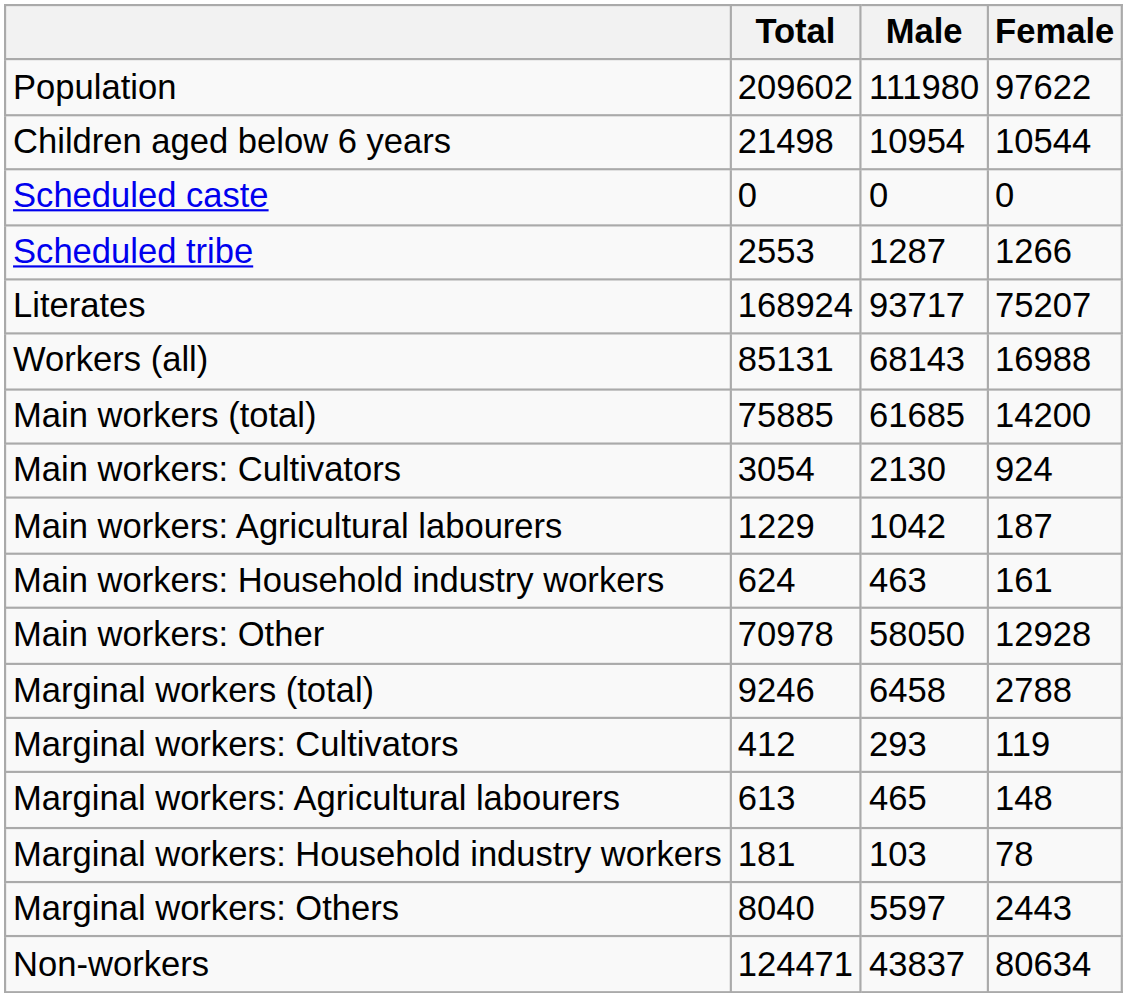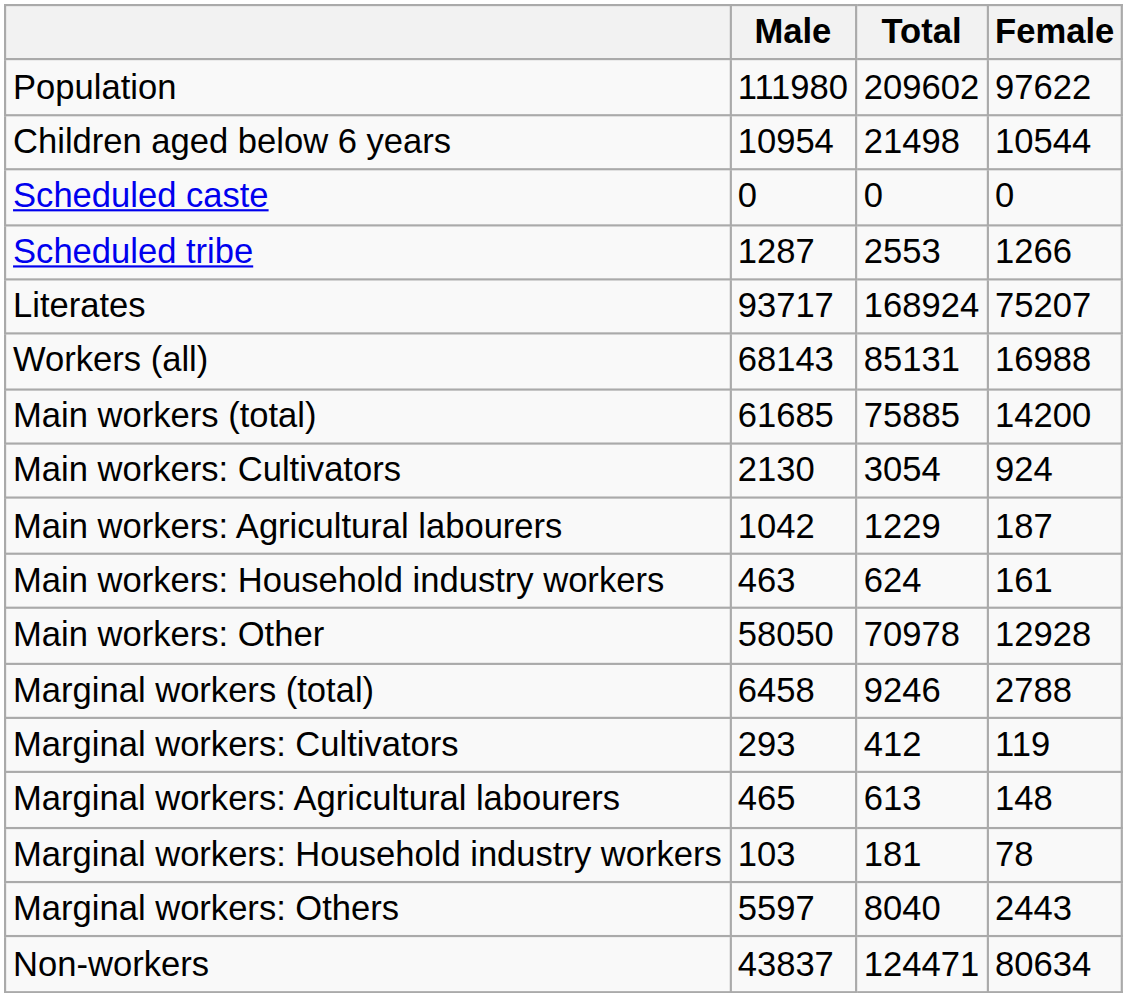columns swapped: Total <-> Male
